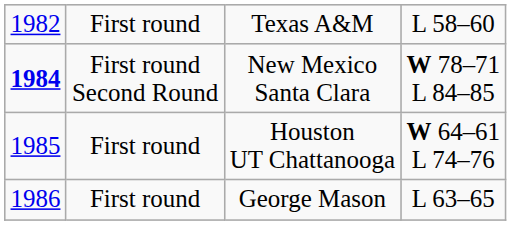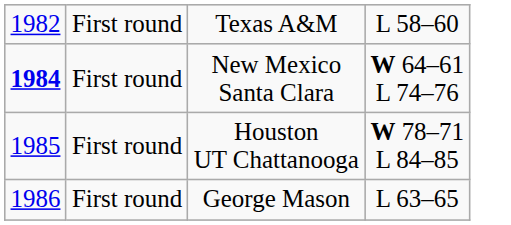New Mexico Santa Clara | column 2: First round Second Round -> First round
New Mexico Santa Clara | column 4: W 78–71 L 84–85 -> W 64–61 L 74–76
Houston UT Chattanooga | column 4: W 64–61 L 74–76 -> W 78–71 L 84–85
